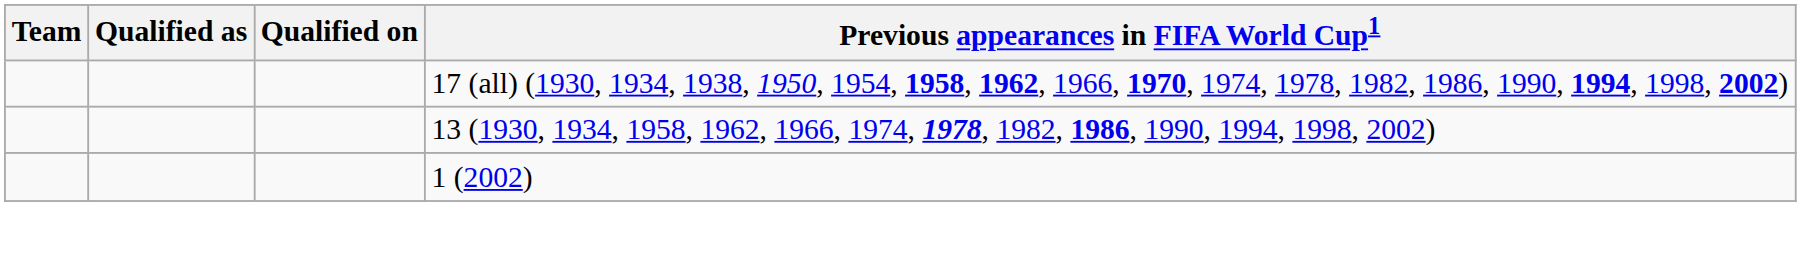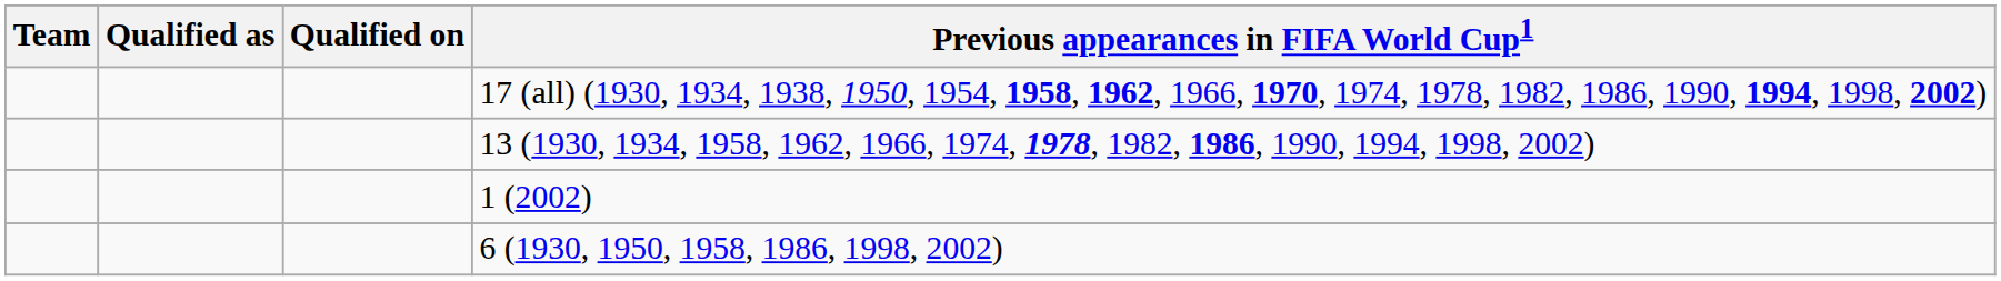+ row: 6 (1930, 1950, 1958, 1986, 1998, 2002)
